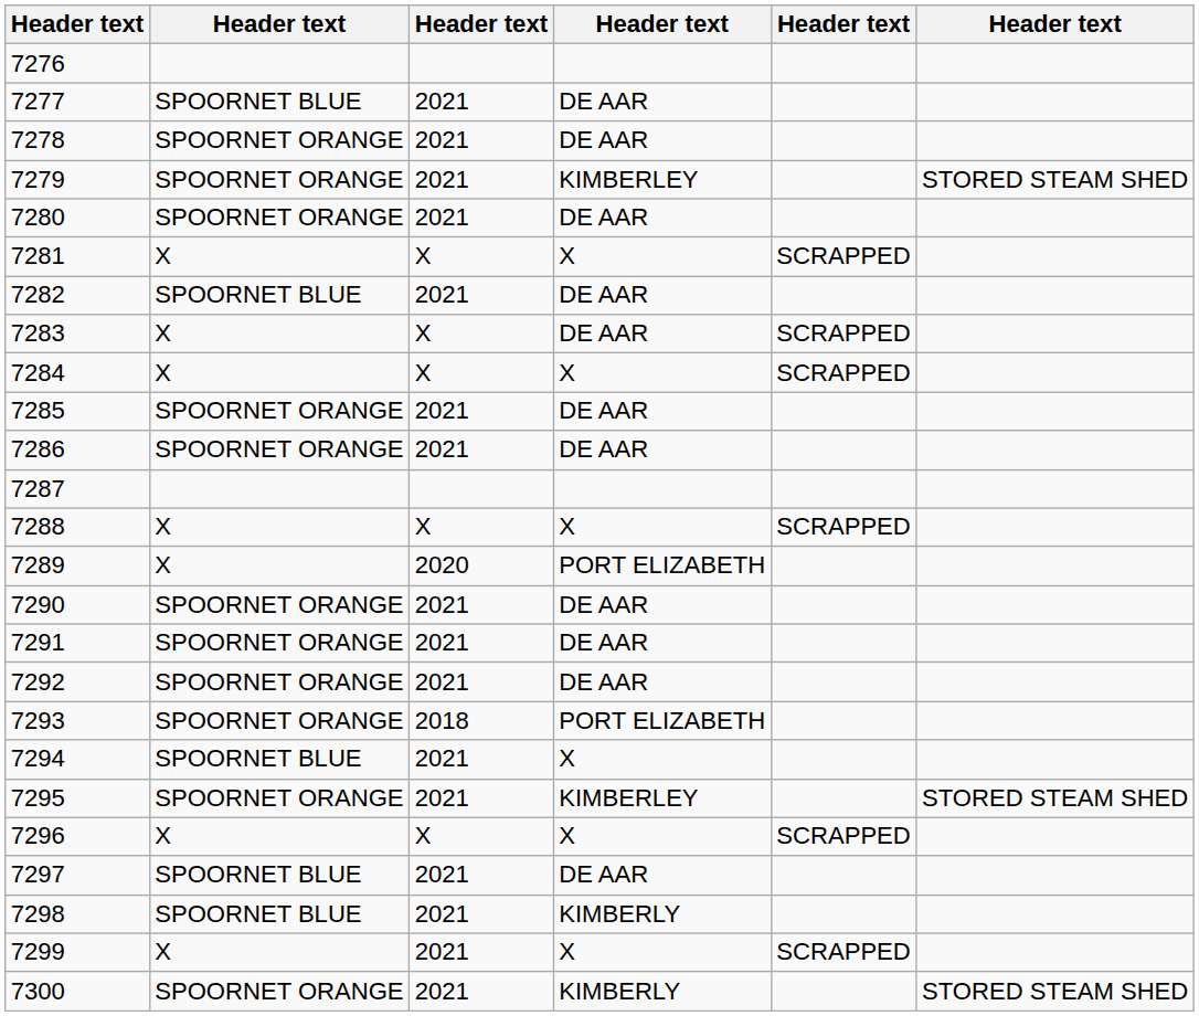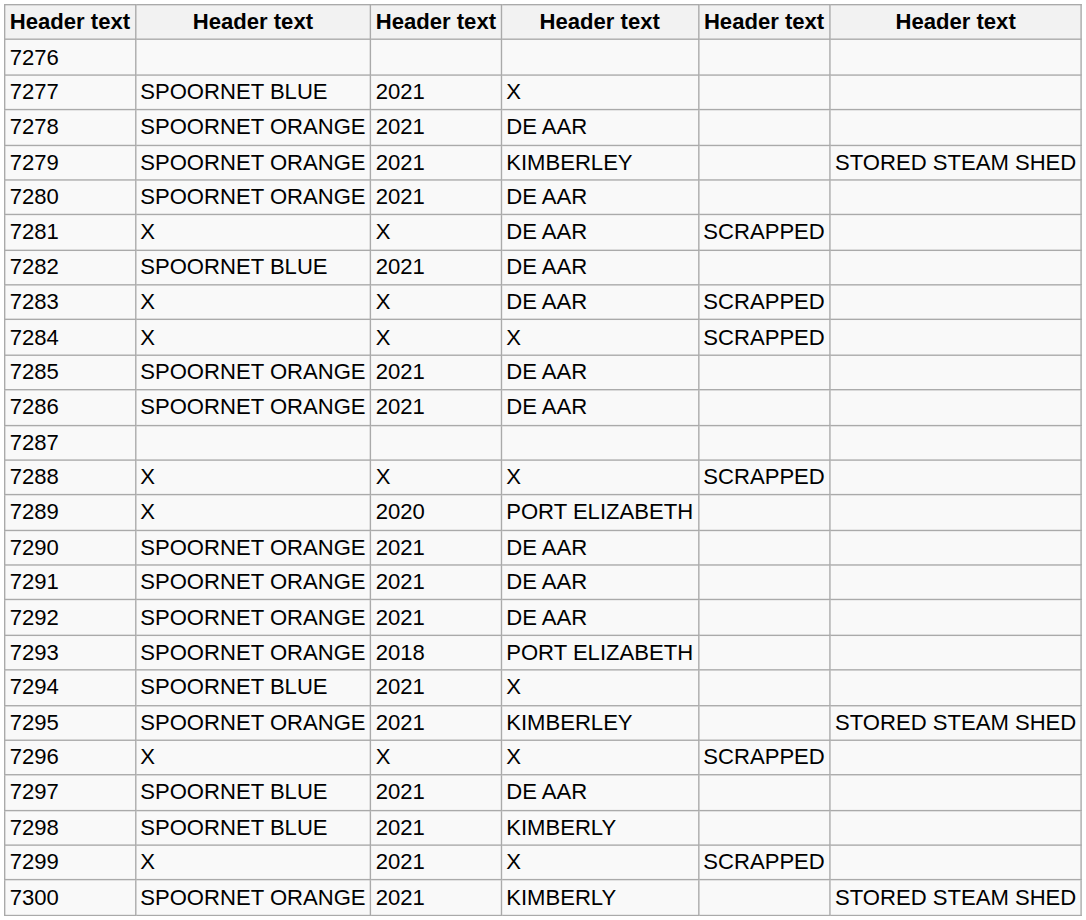7277 | column 4: DE AAR -> X
7281 | column 4: X -> DE AAR
